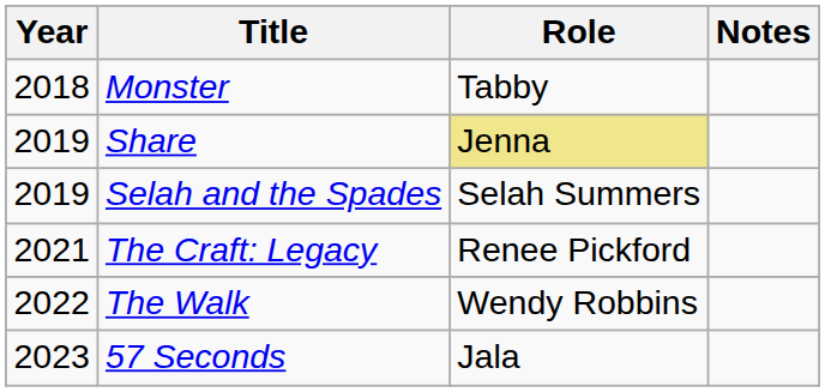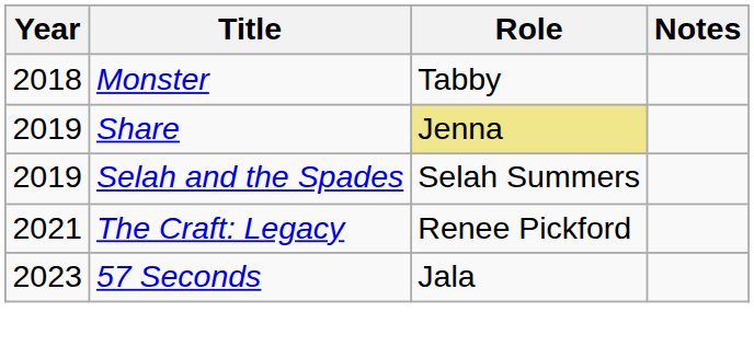- row: 2022 | The Walk | Wendy Robbins
